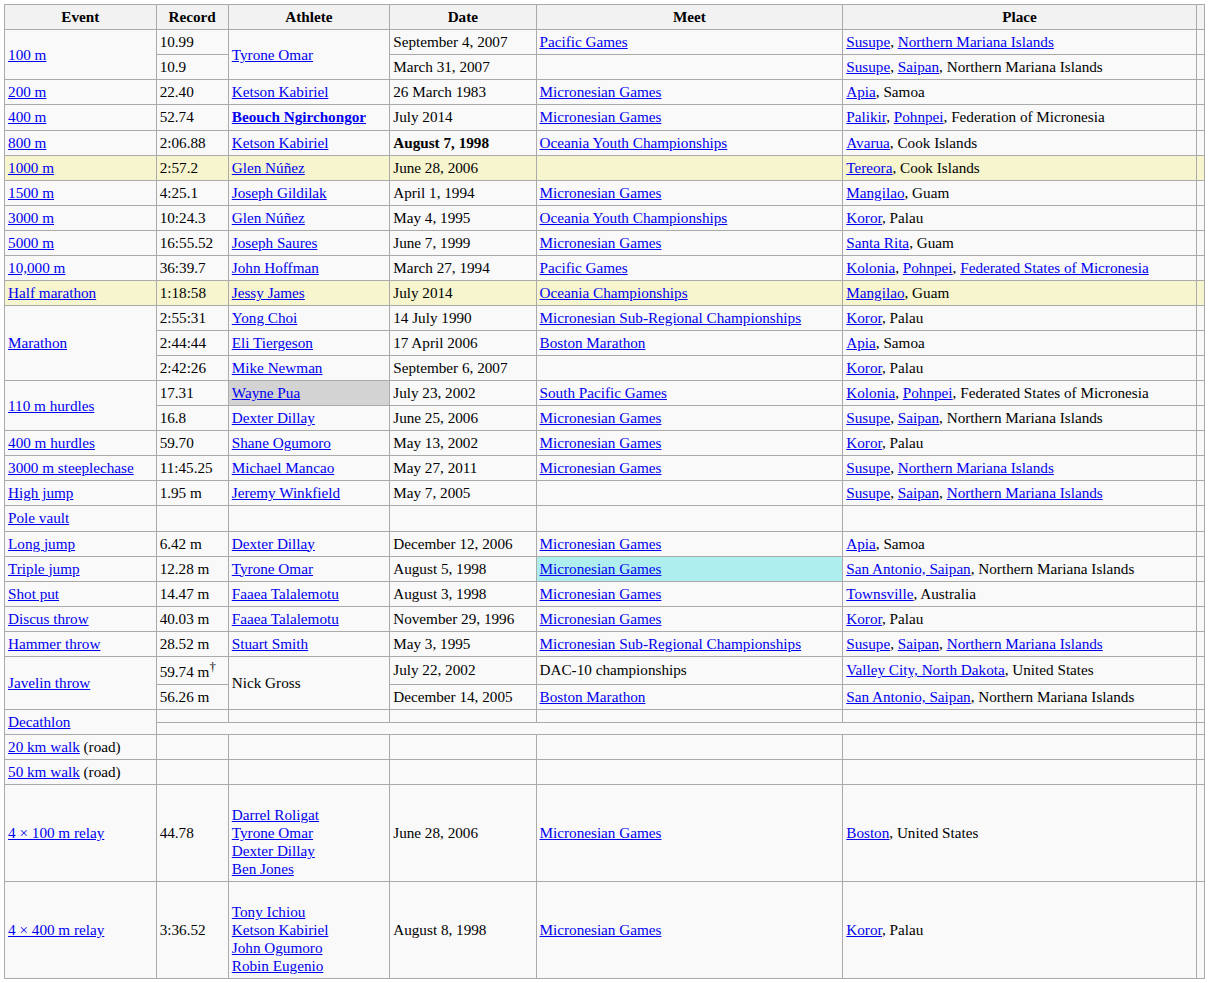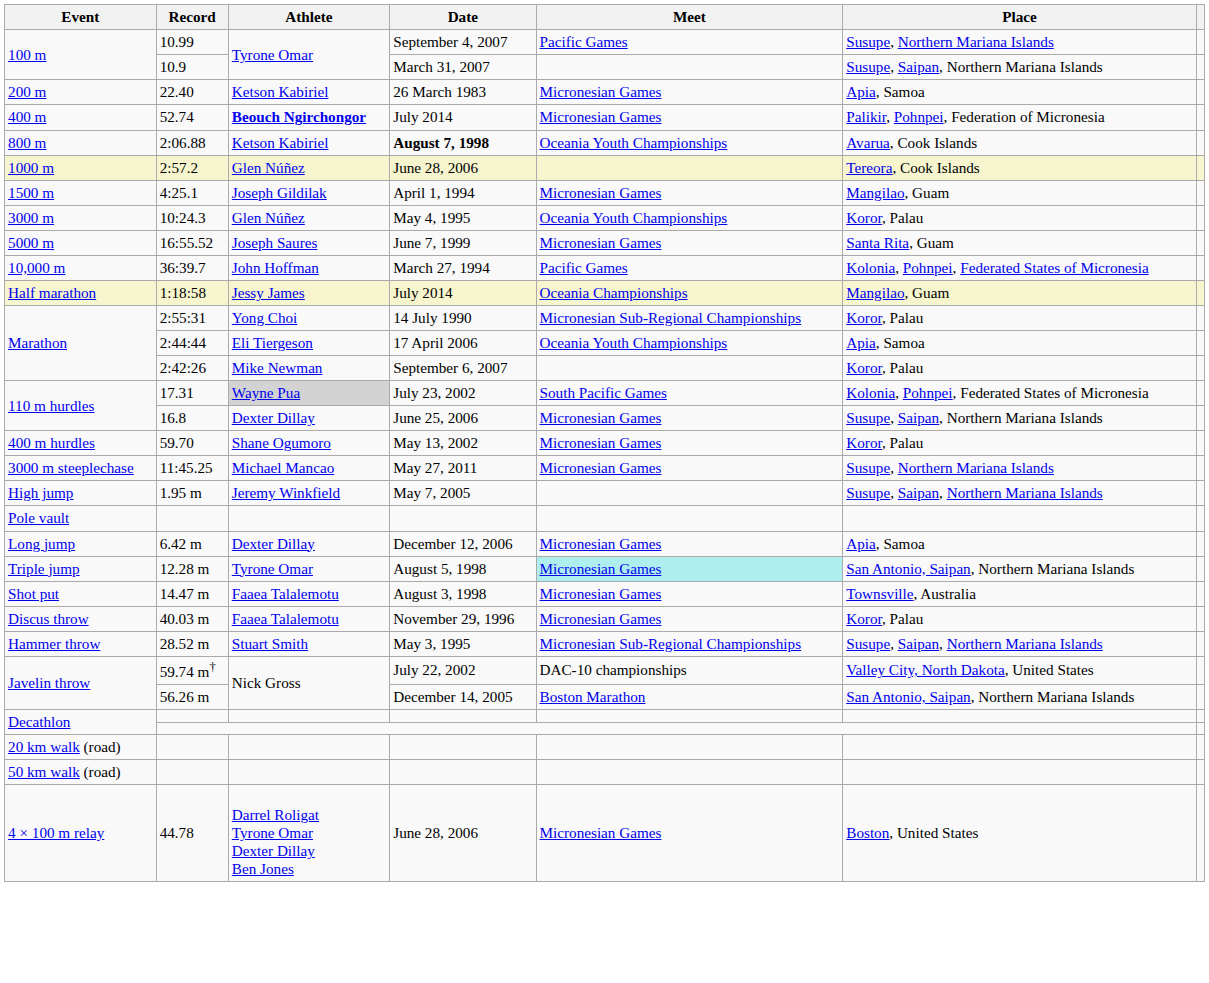2:44:44 | Meet: Boston Marathon -> Oceania Youth Championships
- row: 4 × 400 m relay | 3:36.52 | Tony Ichiou Ketson Kabiriel John Ogumoro Robin Eugenio | August 8, 1998 | Micronesian Games | Koror, Palau
